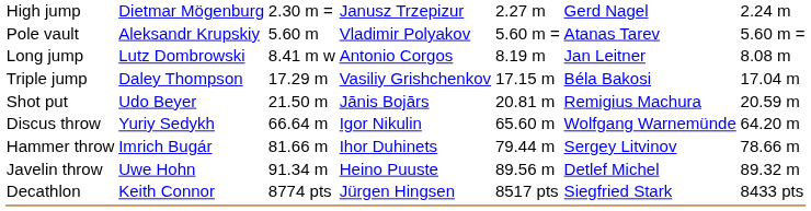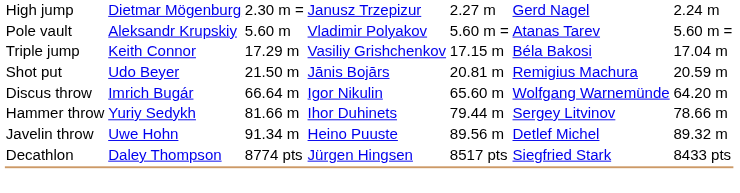- row: Long jump | Lutz Dombrowski | 8.41 m w | Antonio Corgos | 8.19 m | Jan Leitner | 8.08 m
Triple jump | column 2: Daley Thompson -> Keith Connor
Discus throw | column 2: Yuriy Sedykh -> Imrich Bugár
Hammer throw | column 2: Imrich Bugár -> Yuriy Sedykh
Decathlon | column 2: Keith Connor -> Daley Thompson
